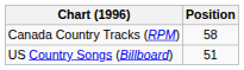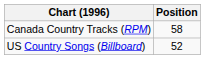US Country Songs (Billboard) | Position: 51 -> 52
